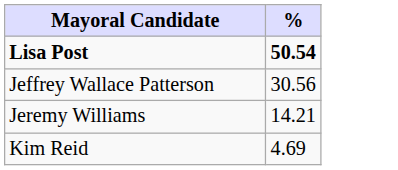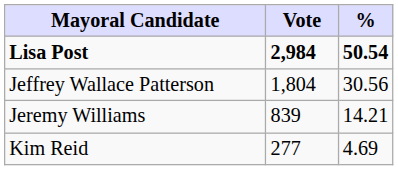+ column: Vote | 2,984 | 1,804 | 839 | 277
